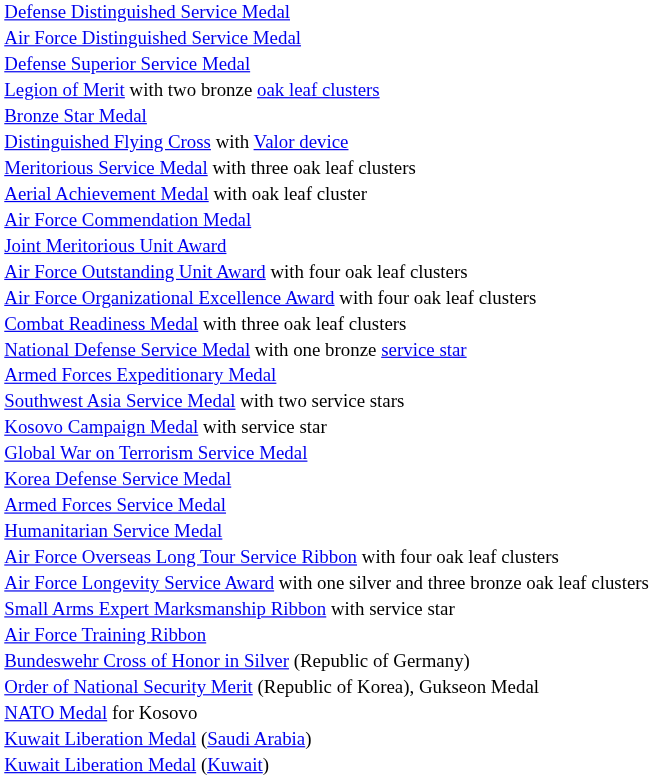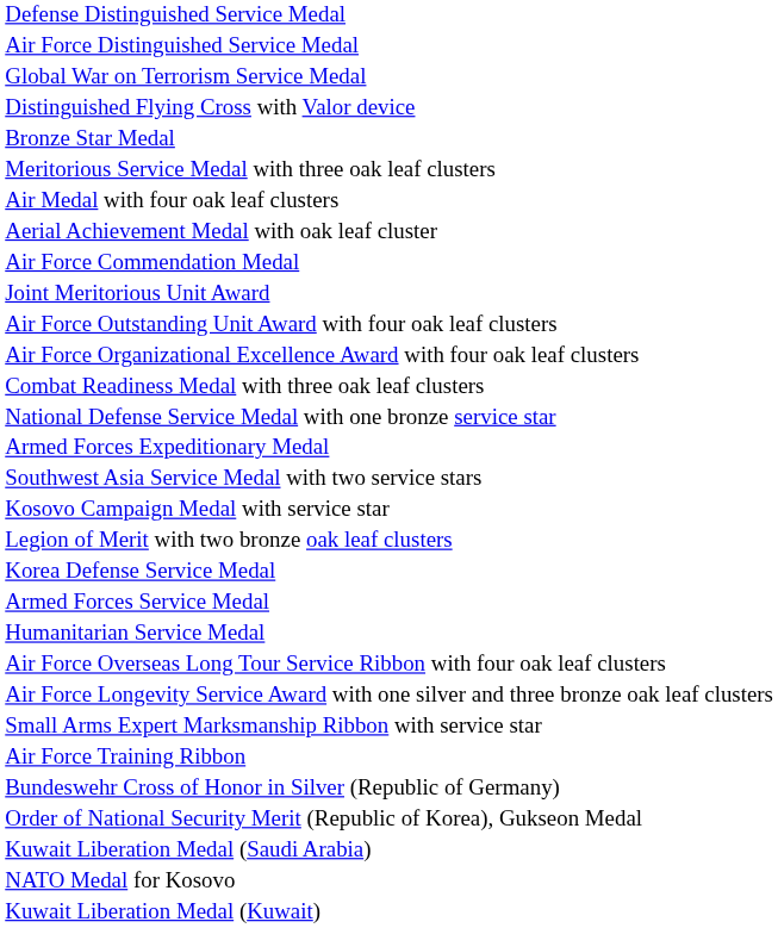- row: Defense Superior Service Medal
rows swapped: Legion of Merit with two bronze oak leaf clusters <-> Global War on Terrorism Service Medal
rows swapped: Distinguished Flying Cross with Valor device <-> Bronze Star Medal
+ row: Air Medal with four oak leaf clusters
rows swapped: NATO Medal for Kosovo <-> Kuwait Liberation Medal (Saudi Arabia)
